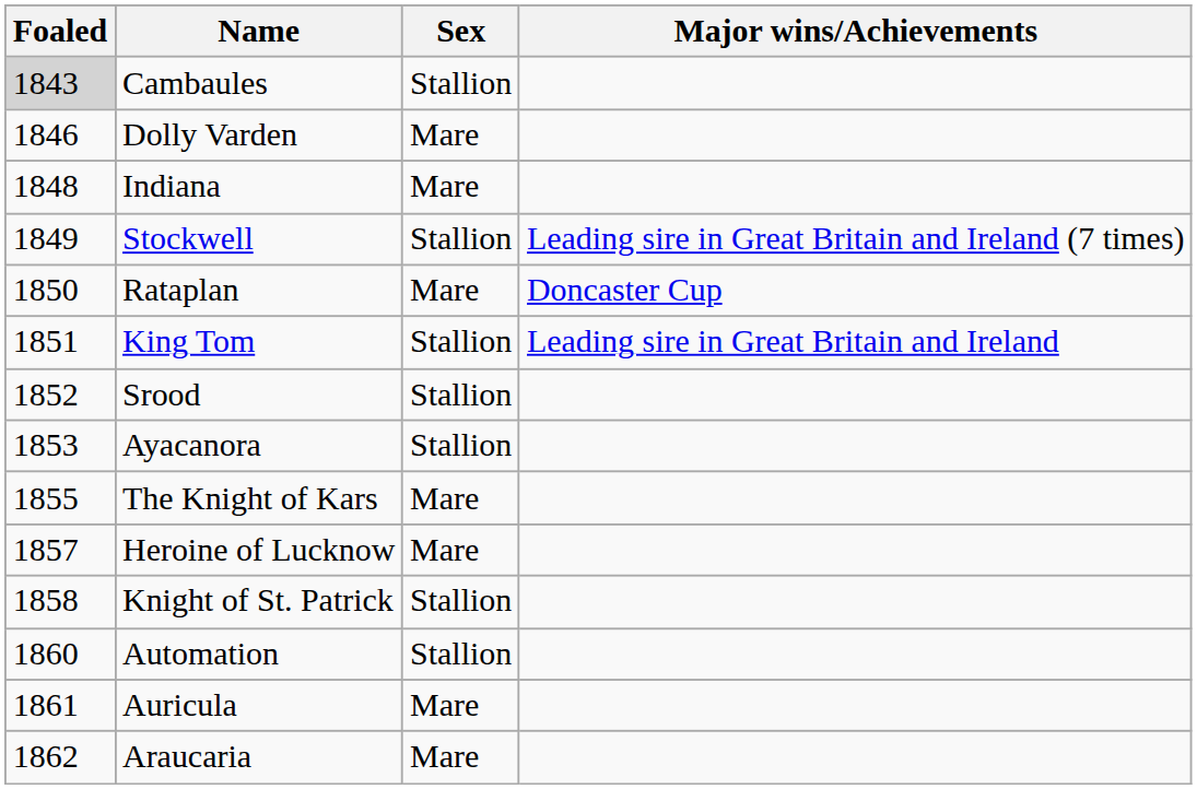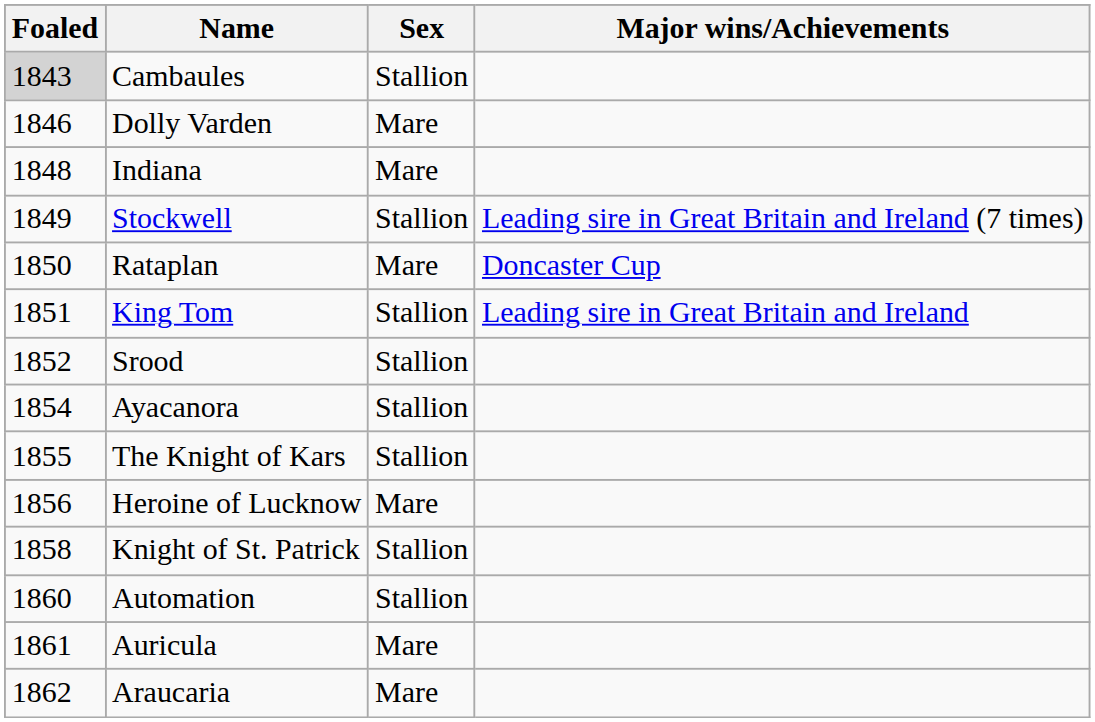Ayacanora | Foaled: 1853 -> 1854
The Knight of Kars | Sex: Mare -> Stallion
Heroine of Lucknow | Foaled: 1857 -> 1856
